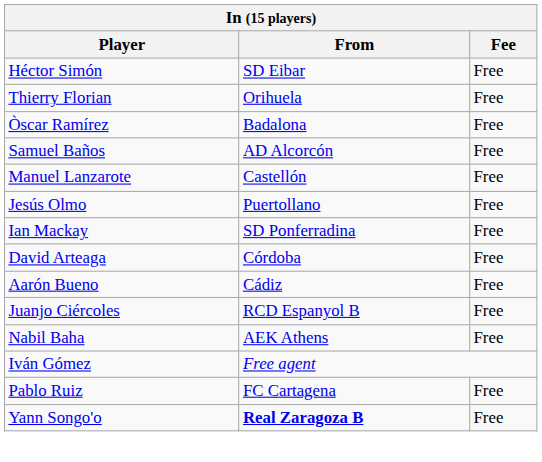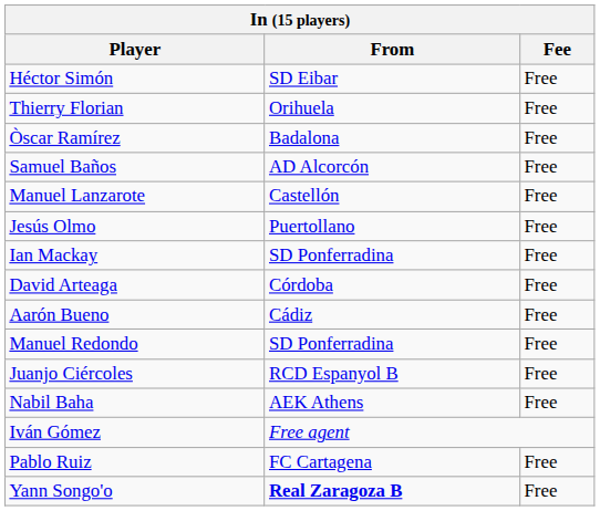+ row: Manuel Redondo | SD Ponferradina | Free
